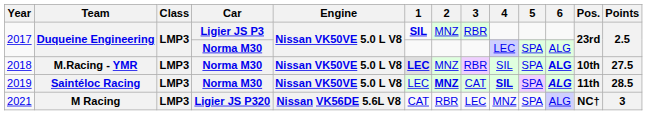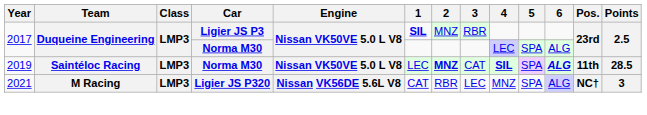- row: 2018 | M.Racing - YMR | LMP3 | Norma M30 | Nissan VK50VE 5.0 L V8 | LEC | MNZ | RBR | SIL | SPA | ALG | 10th | 27.5
